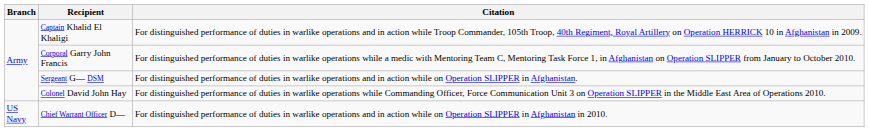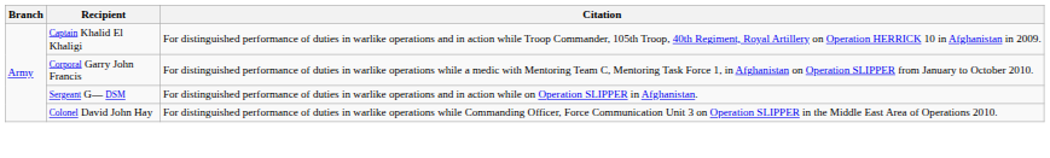- row: US Navy | Chief Warrant Officer D— | For distinguished performance of duties in warlike operations and in action while on Operation SLIPPER in Afghanistan in 2010.
